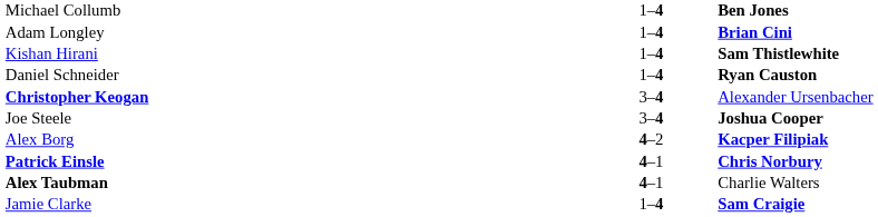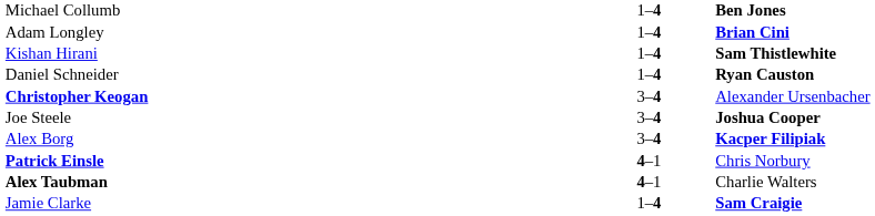Alex Borg | column 2: 4–2 -> 3–4
Patrick Einsle | column 3: bold -> normal
